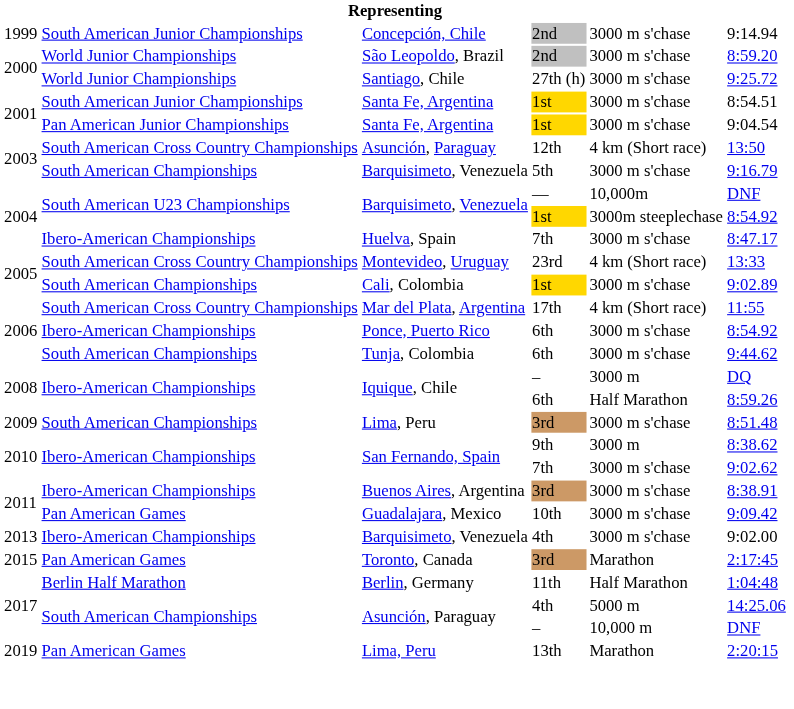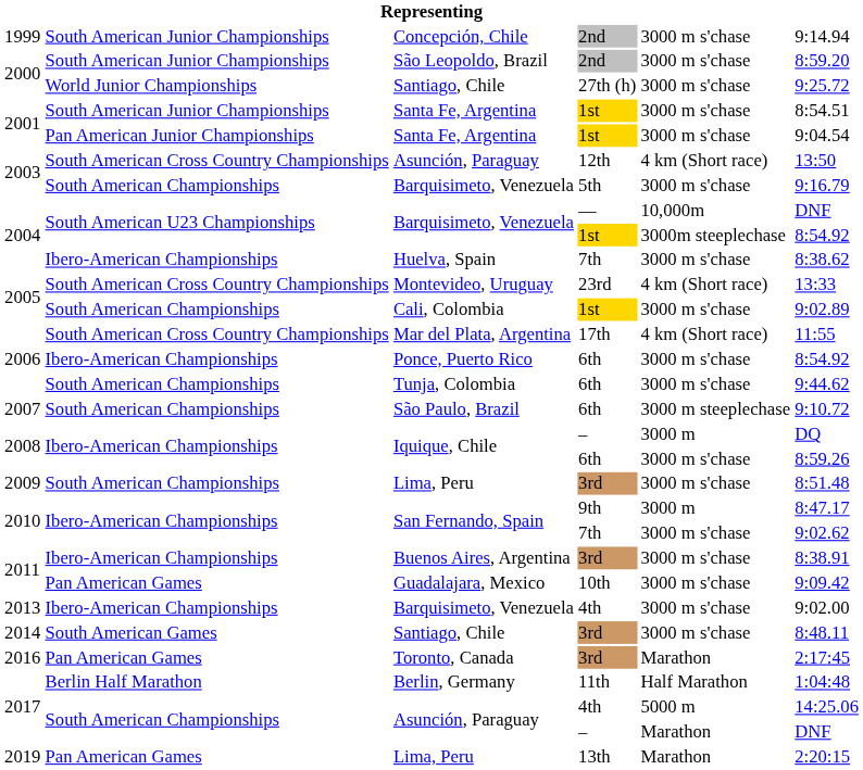São Leopoldo, Brazil | column 2: World Junior Championships -> South American Junior Championships
Huelva, Spain | column 6: 8:47.17 -> 8:38.62
+ row: 2007 | South American Championships | São Paulo, Brazil | 6th | 3000 m steeplechase | 9:10.72
Iquique, Chile / 6th | column 5: Half Marathon -> 3000 m s'chase
San Fernando, Spain / 9th | column 6: 8:38.62 -> 8:47.17
+ row: 2014 | South American Games | Santiago, Chile | 3rd | 3000 m s'chase | 8:48.11
Toronto, Canada | column 1: 2015 -> 2016
Asunción, Paraguay / – | column 5: 10,000 m -> Marathon
